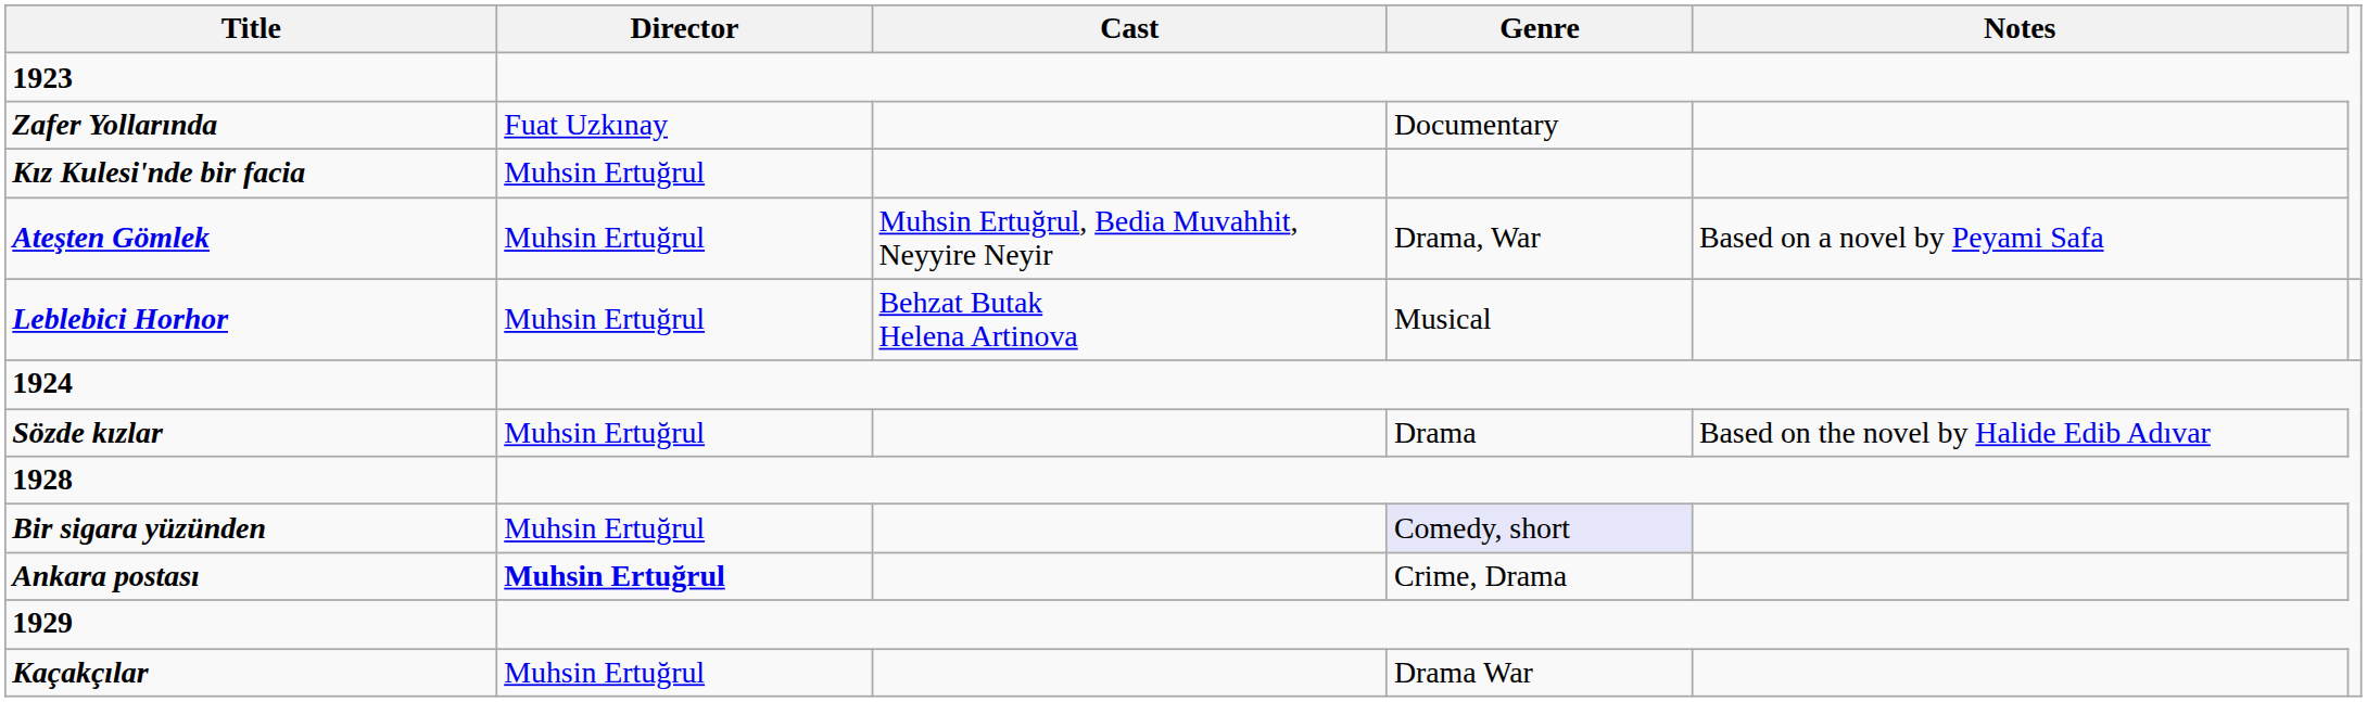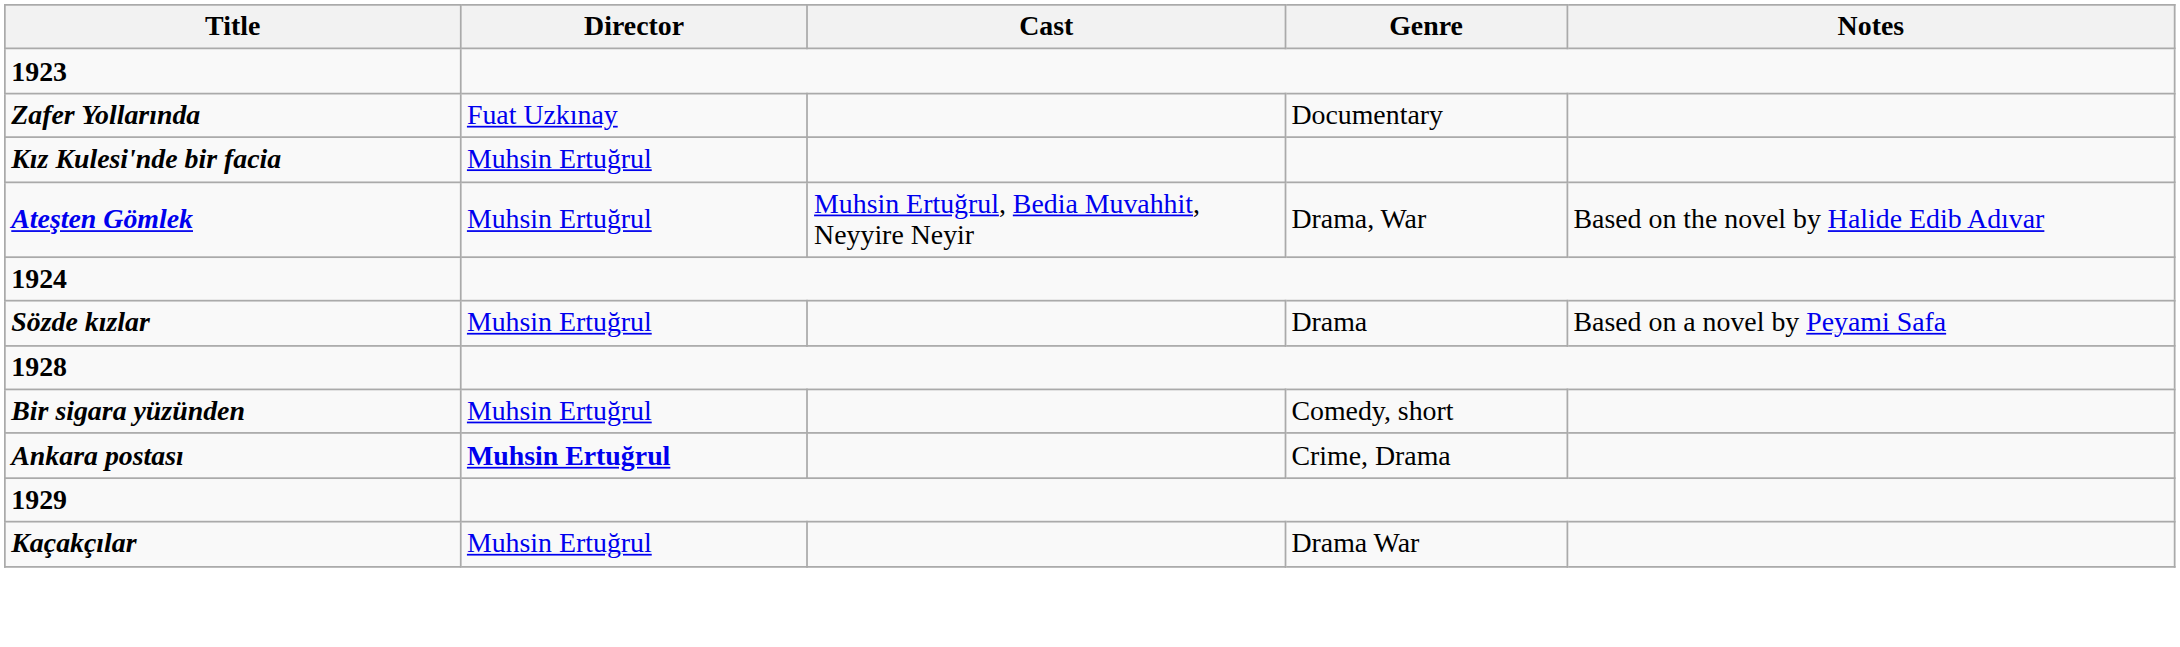Ateşten Gömlek | Notes: Based on a novel by Peyami Safa -> Based on the novel by Halide Edib Adıvar
- row: Leblebici Horhor | Muhsin Ertuğrul | Behzat Butak Helena Artinova | Musical
Sözde kızlar | Notes: Based on the novel by Halide Edib Adıvar -> Based on a novel by Peyami Safa
Bir sigara yüzünden | Genre: lavender background -> no background
